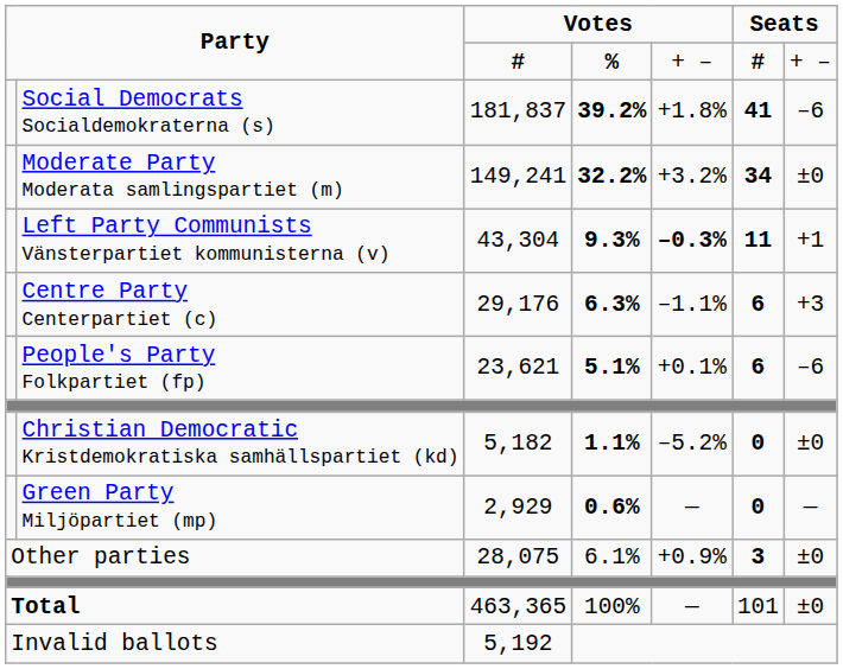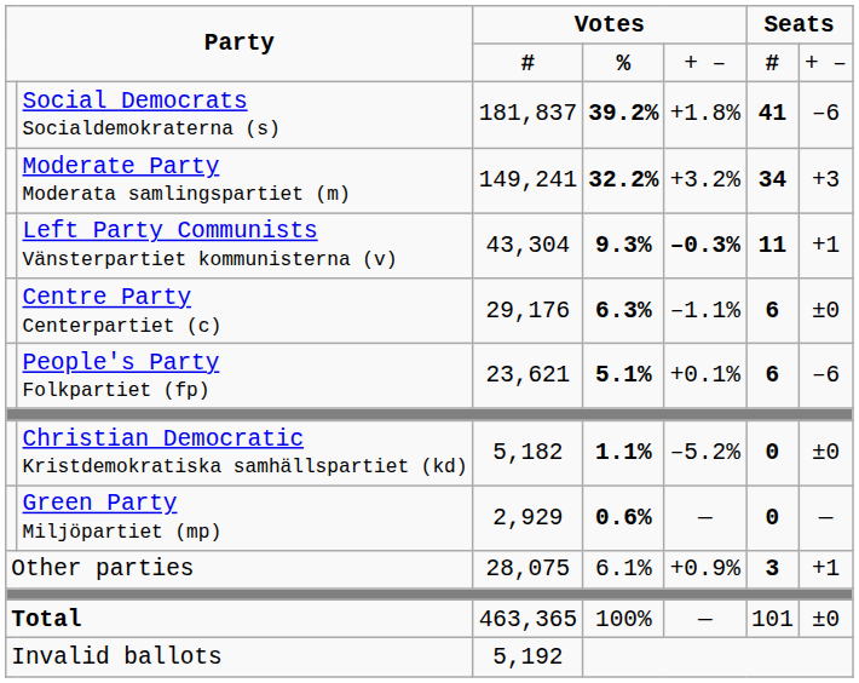Moderate Party Moderata samlingspartiet (m) | column 7: ±0 -> +3
Centre Party Centerpartiet (c) | column 7: +3 -> ±0
Other parties | column 7: ±0 -> +1
